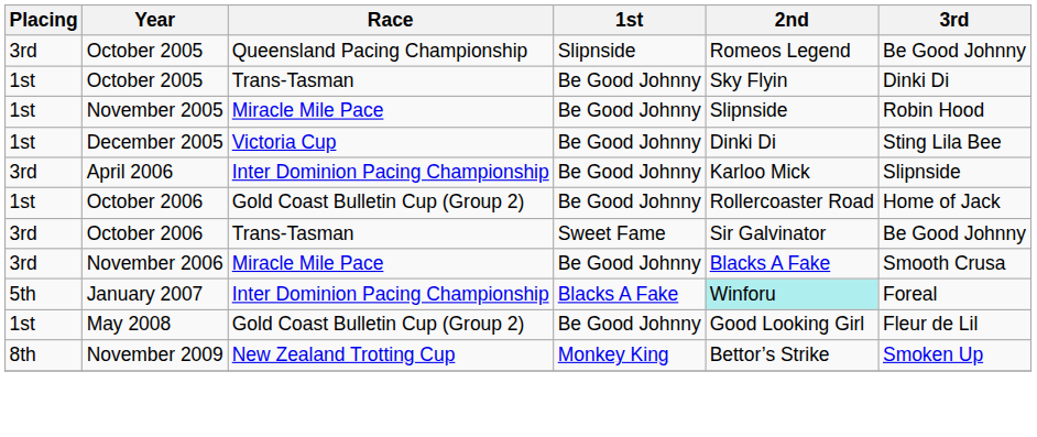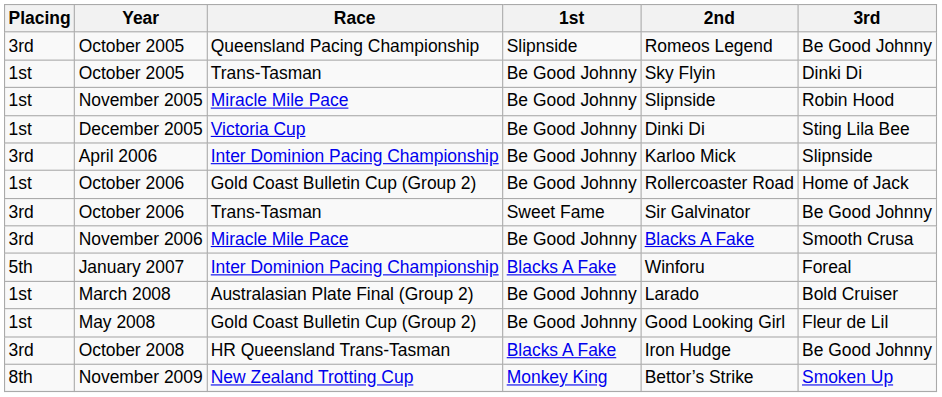January 2007 | 2nd: paleturquoise background -> no background
+ row: 1st | March 2008 | Australasian Plate Final (Group 2) | Be Good Johnny | Larado | Bold Cruiser
+ row: 3rd | October 2008 | HR Queensland Trans-Tasman | Blacks A Fake | Iron Hudge | Be Good Johnny
